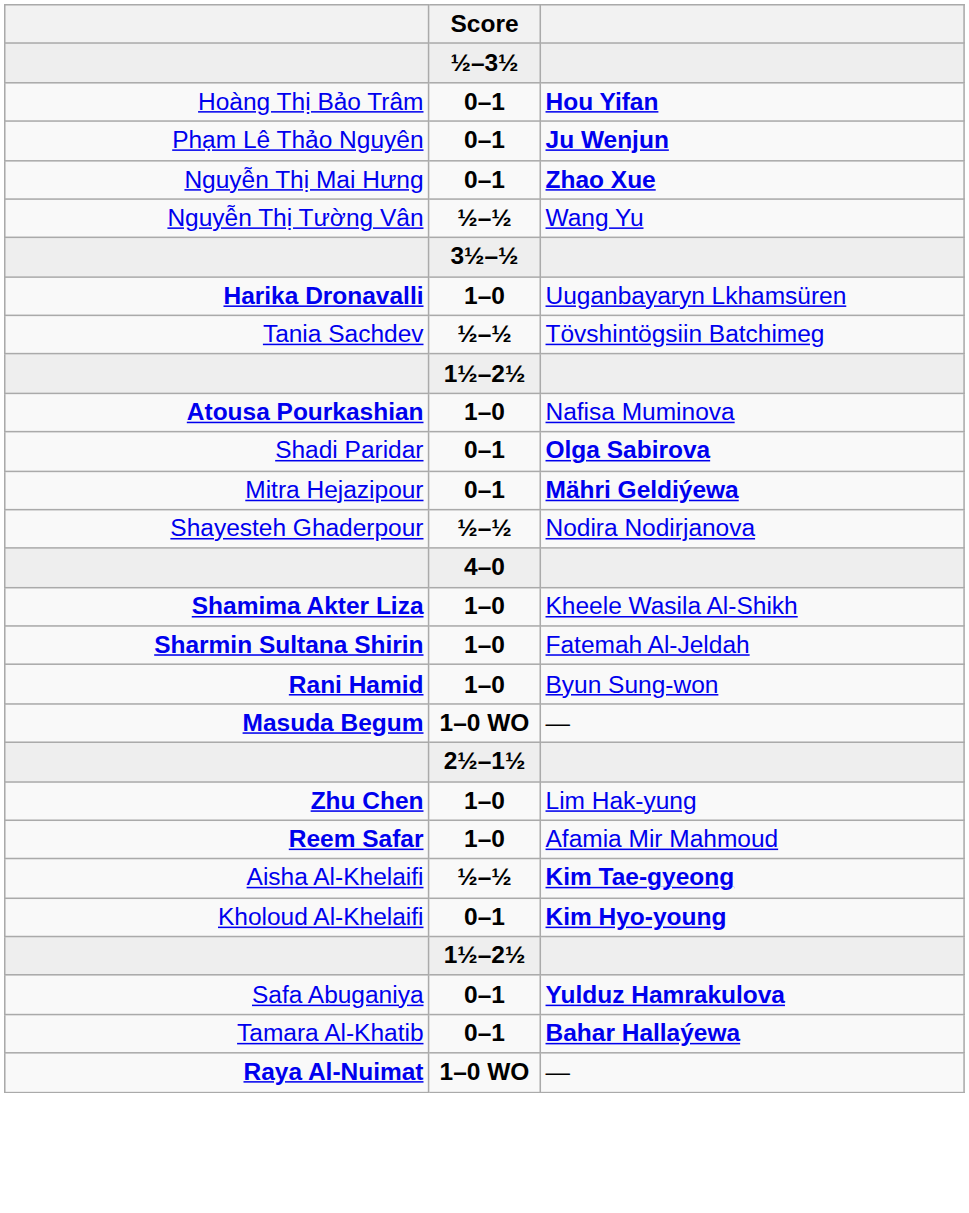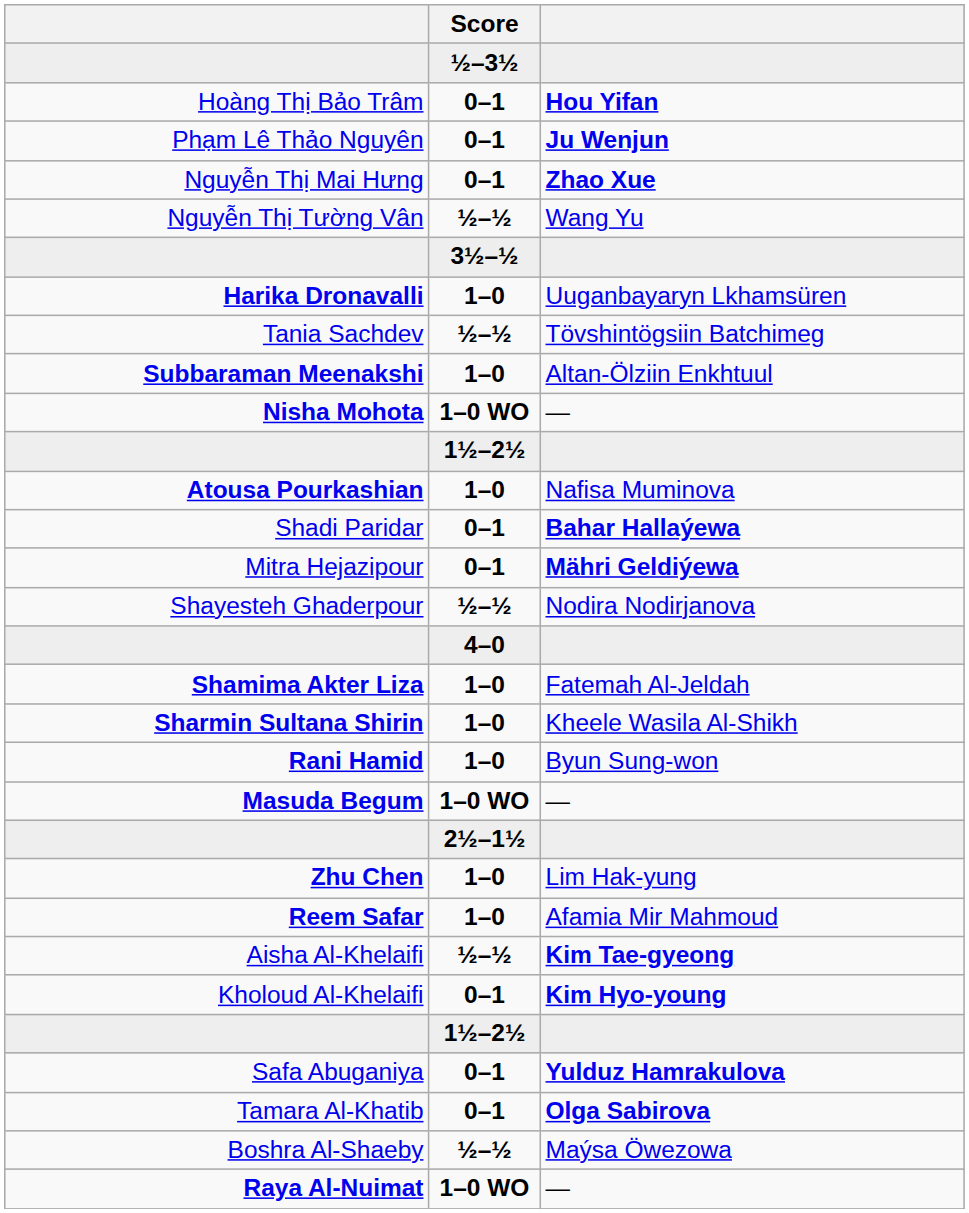+ row: Subbaraman Meenakshi | 1–0 | Altan-Ölziin Enkhtuul
+ row: Nisha Mohota | 1–0 WO | —
Shadi Paridar | column 3: Olga Sabirova -> Bahar Hallaýewa
Shamima Akter Liza | column 3: Kheele Wasila Al-Shikh -> Fatemah Al-Jeldah
Sharmin Sultana Shirin | column 3: Fatemah Al-Jeldah -> Kheele Wasila Al-Shikh
Tamara Al-Khatib | column 3: Bahar Hallaýewa -> Olga Sabirova
+ row: Boshra Al-Shaeby | ½–½ | Maýsa Öwezowa
